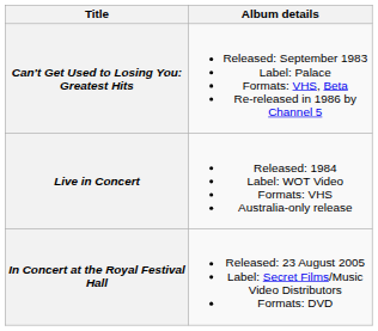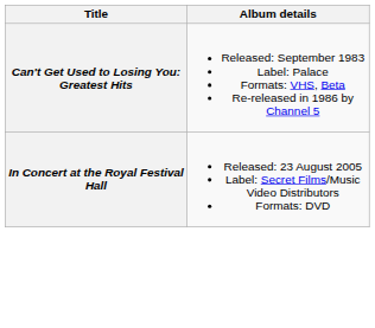- row: Live in Concert | Released: 1984 Label: WOT Video Formats: VHS Australia-only release
